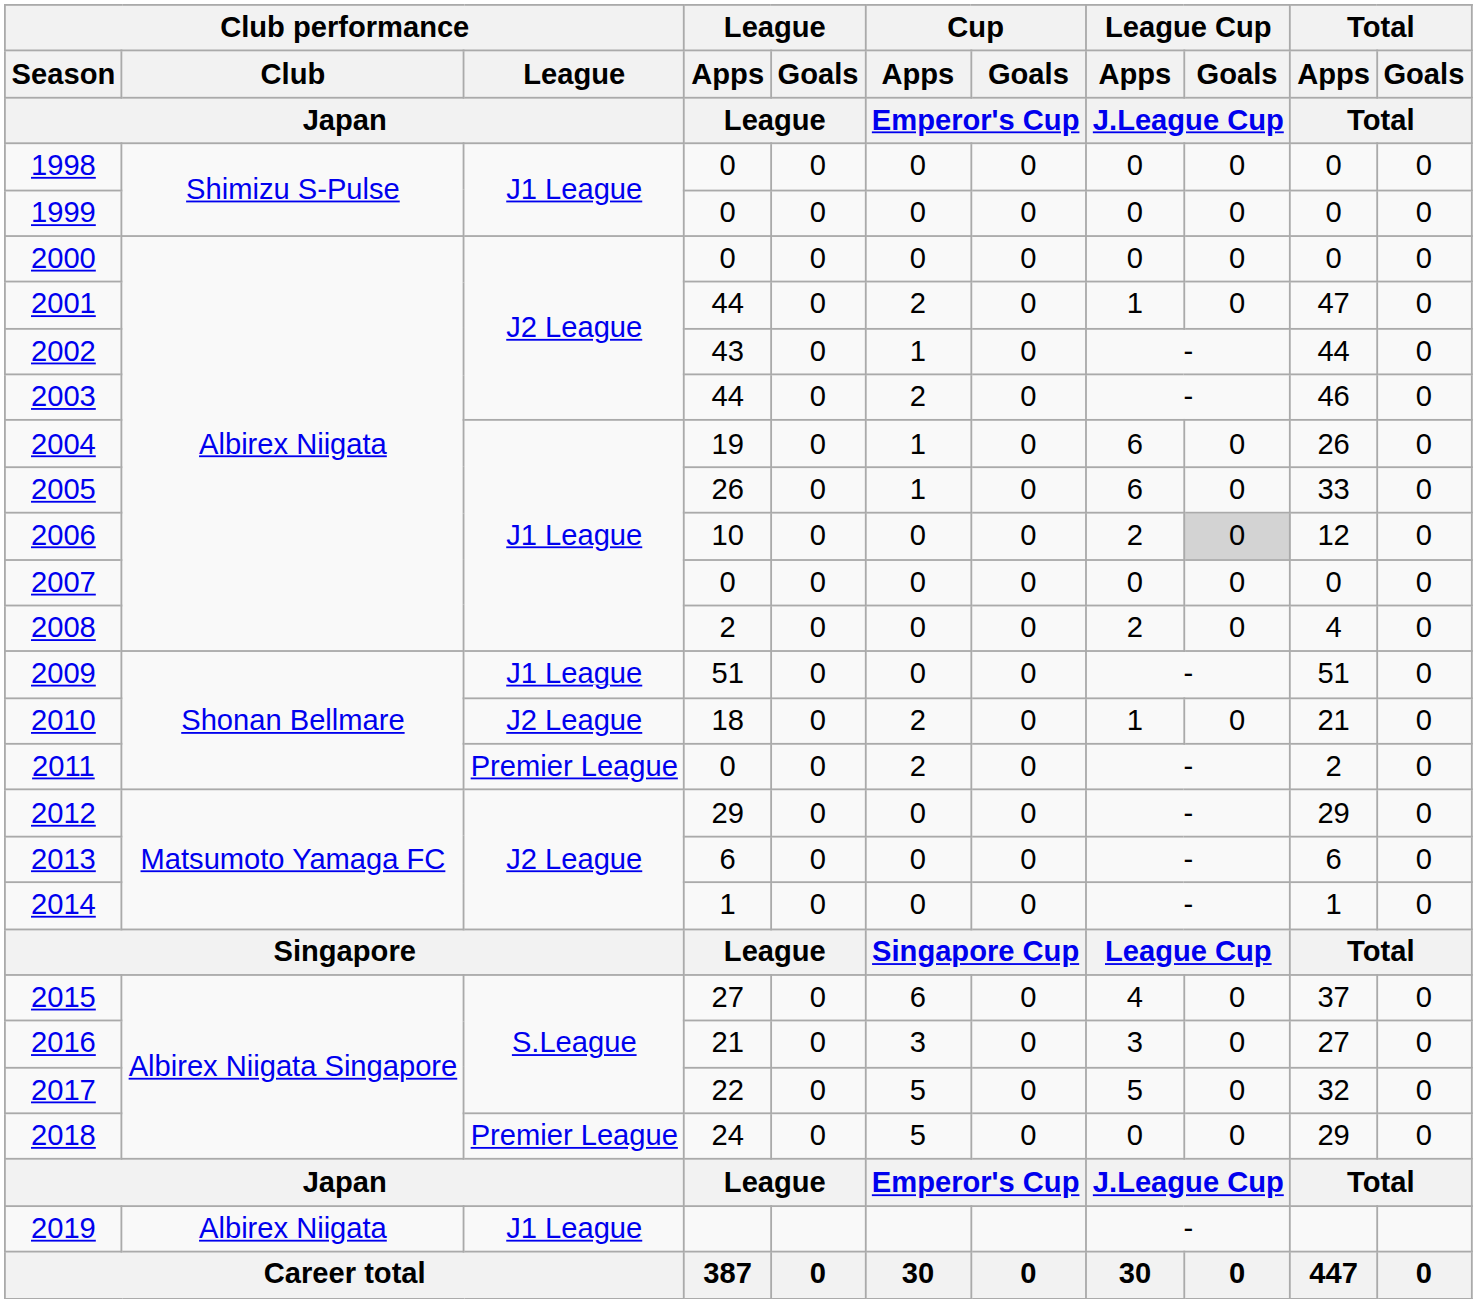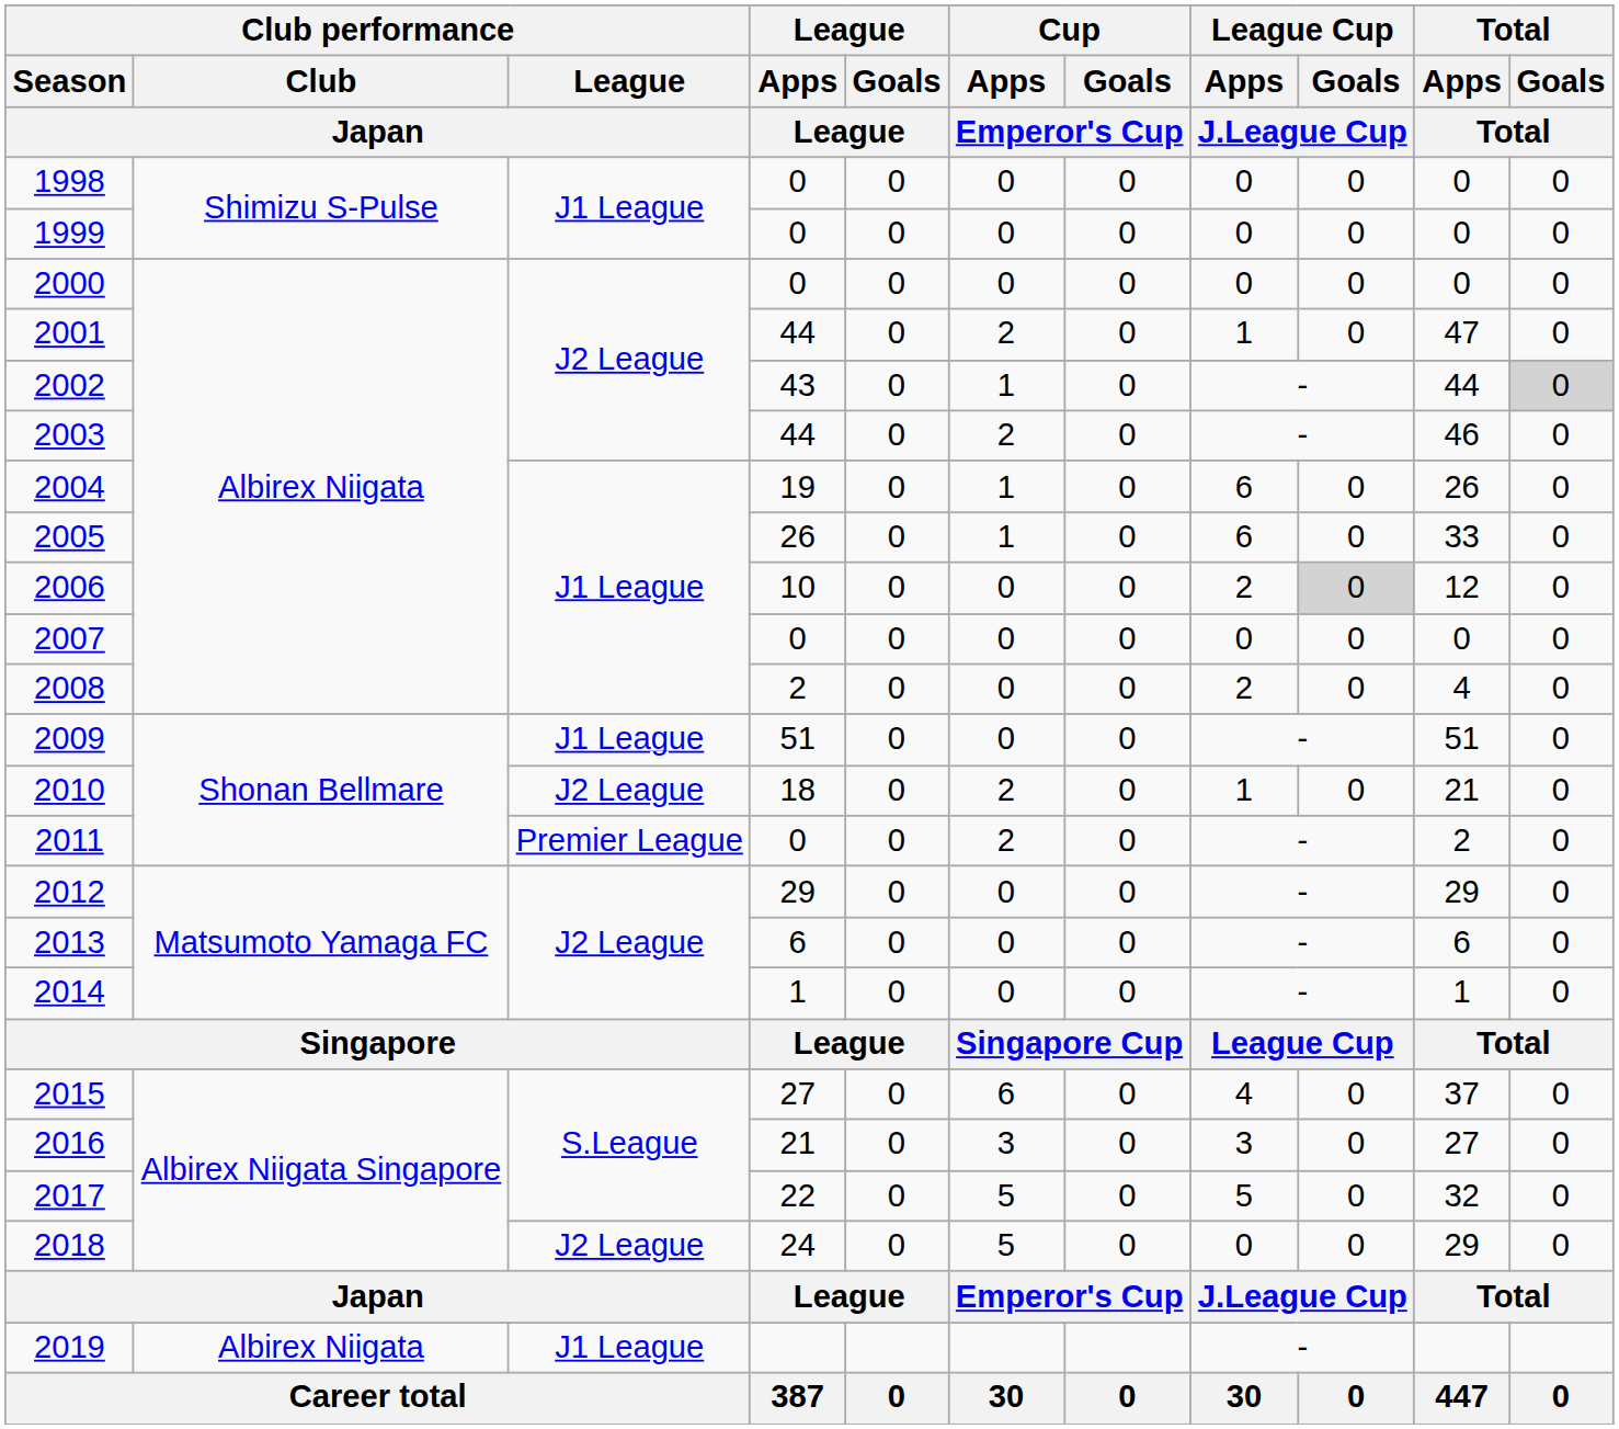2002 | Total / Goals / Total: no background -> lightgrey background
2018 | Club performance / League / Japan: Premier League -> J2 League
